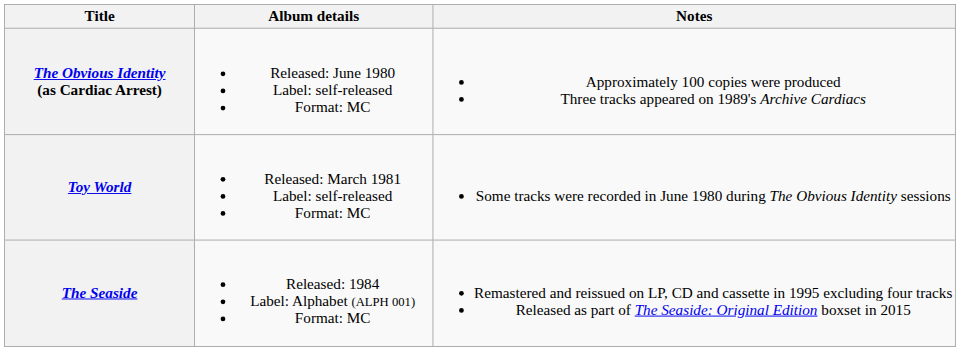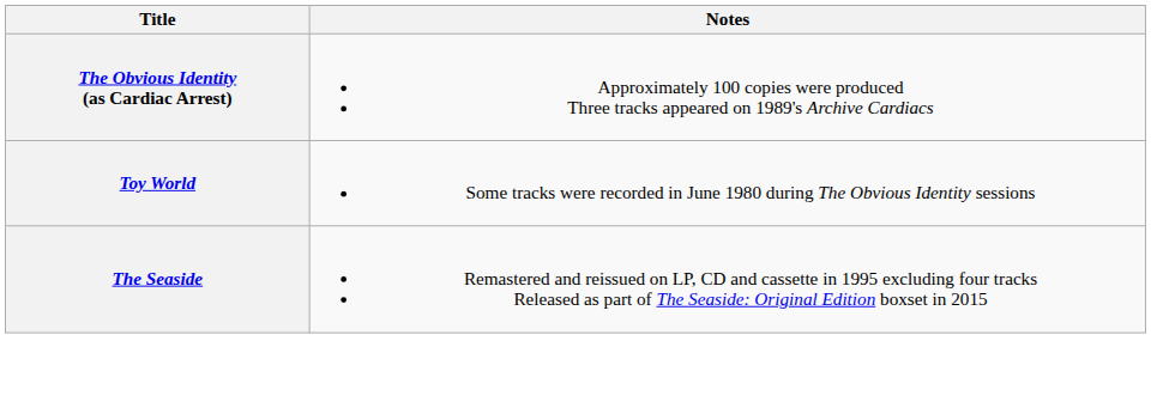- column: Album details | Released: June 1980 Label: self-released Format: MC | Released: March 1981 Label: self-released Format: MC | Released: 1984 Label: Alphabet (ALPH 001) Format: MC
